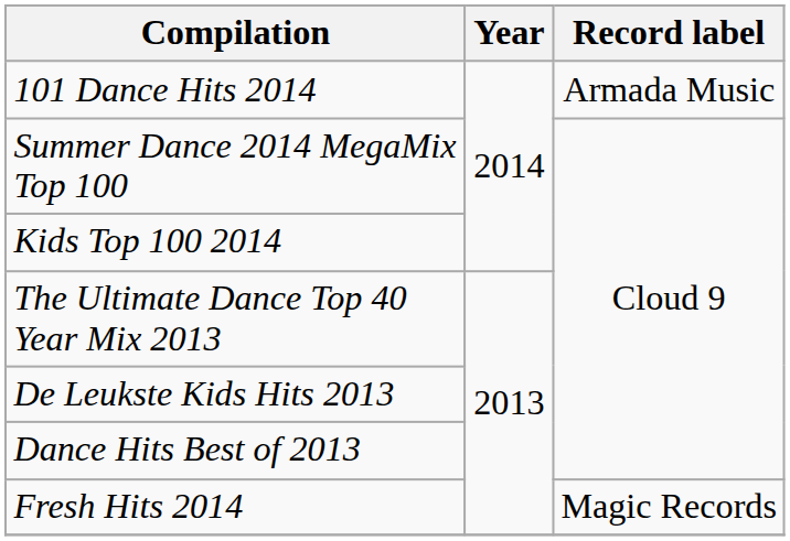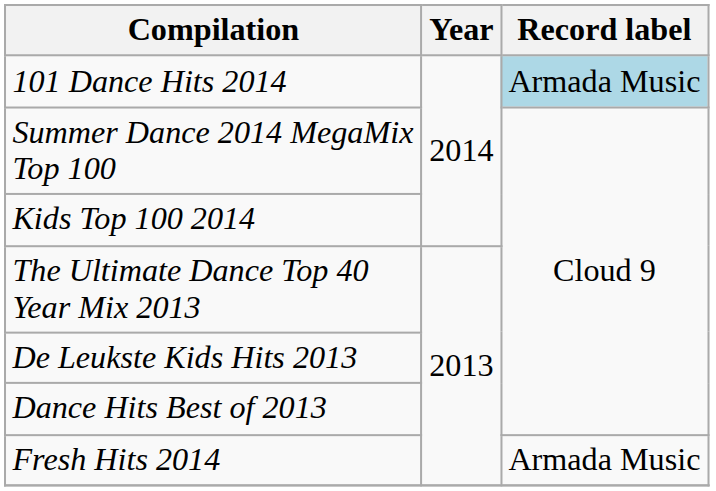101 Dance Hits 2014 | Record label: no background -> lightblue background
Fresh Hits 2014 | Record label: Magic Records -> Armada Music
